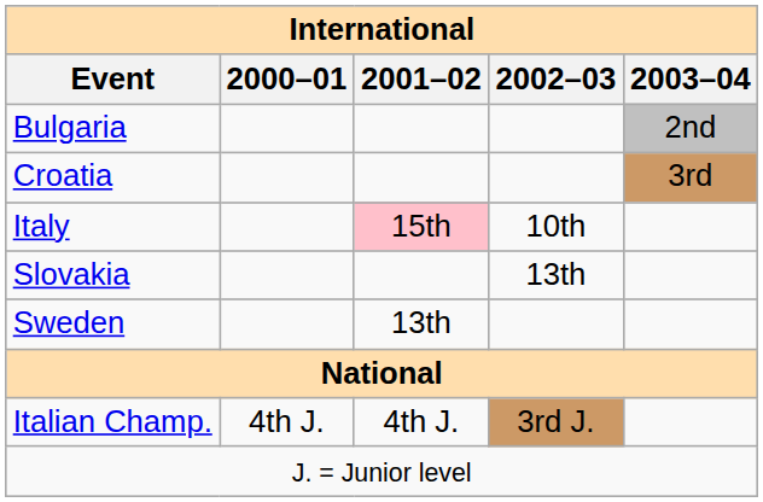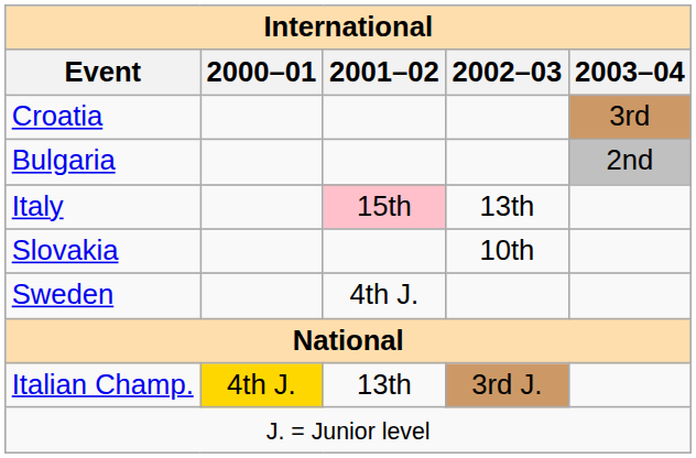rows swapped: Bulgaria <-> Croatia
Italy | 2002–03: 10th -> 13th
Slovakia | 2002–03: 13th -> 10th
Sweden | 2001–02: 13th -> 4th J.
Italian Champ. | 2000–01: no background -> gold background
Italian Champ. | 2001–02: 4th J. -> 13th
